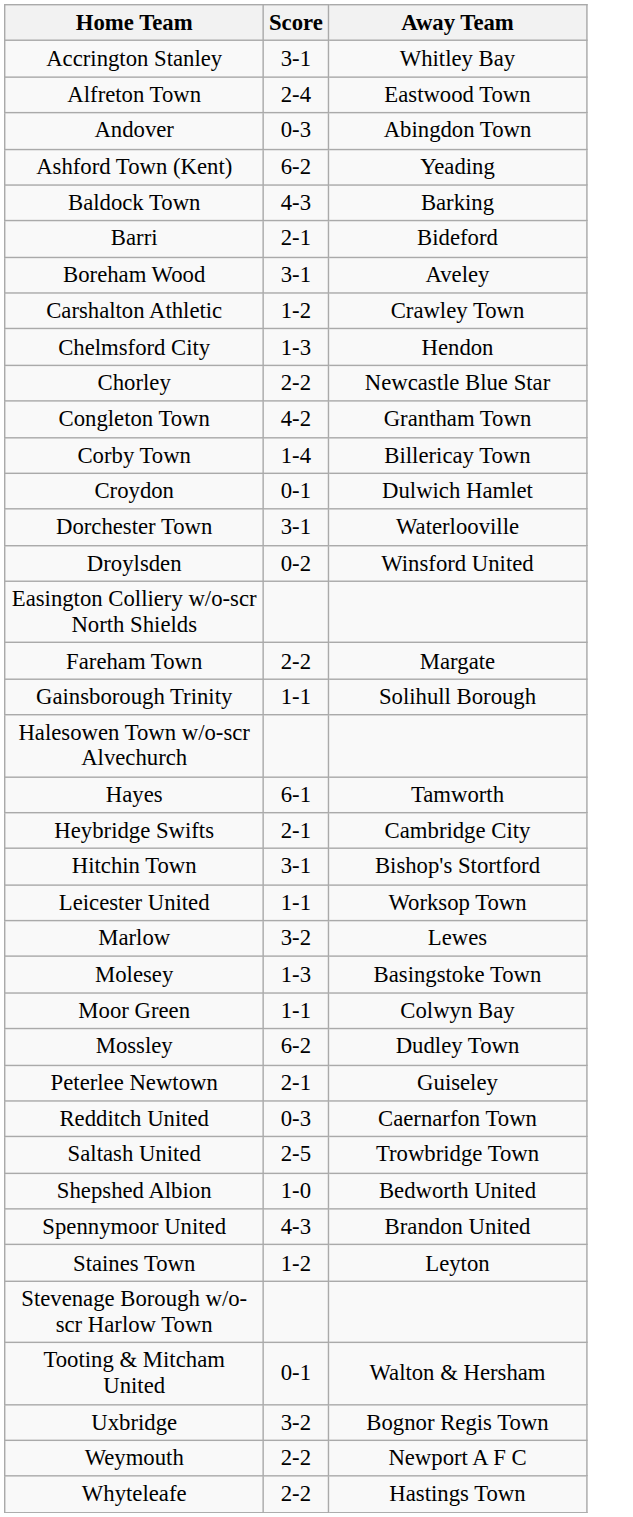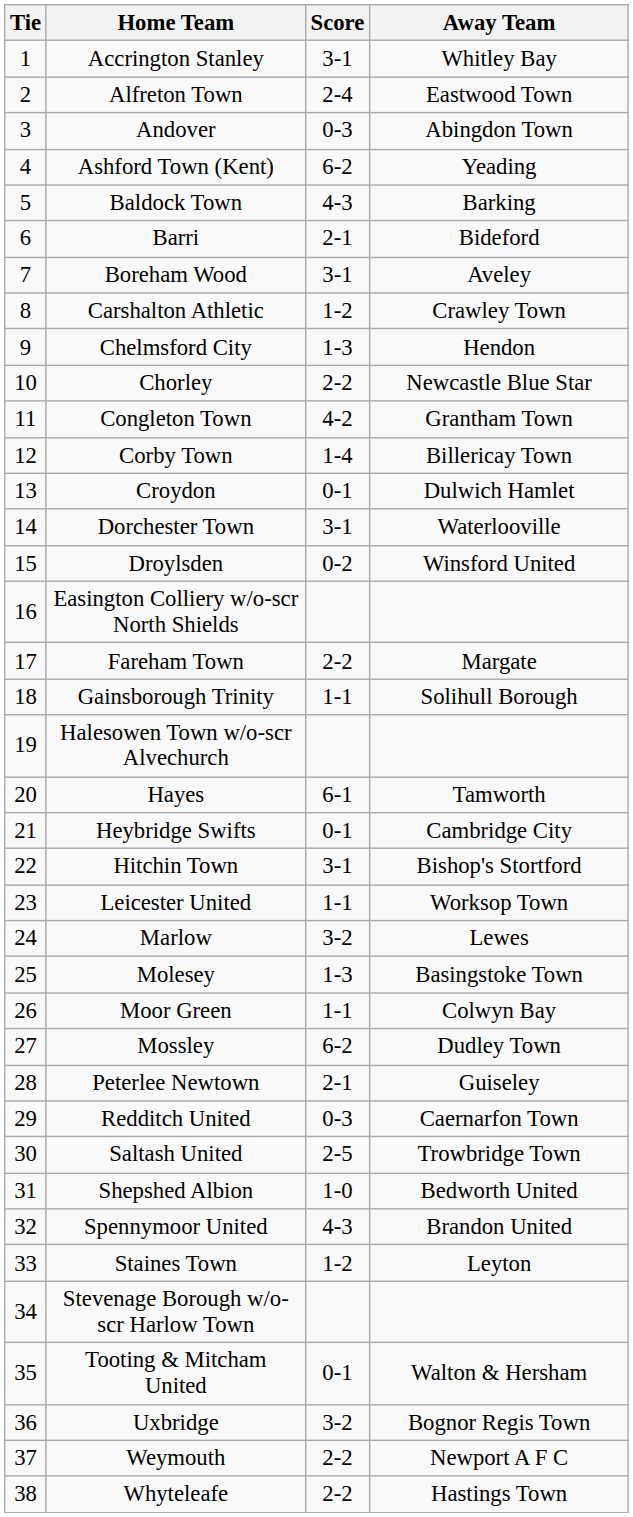+ column: Tie | 1 | 2 | 3 | 4 | 5 | 6 | 7 | 8 | 9 | 10 | 11 | 12 | 13 | 14 | 15 | 16 | 17 | 18 | 19 | 20 | 21 | 22 | 23 | 24 | 25 | 26 | 27 | 28 | 29 | 30 | 31 | 32 | 33 | 34 | 35 | 36 | 37 | 38
Heybridge Swifts | Score: 2-1 -> 0-1
